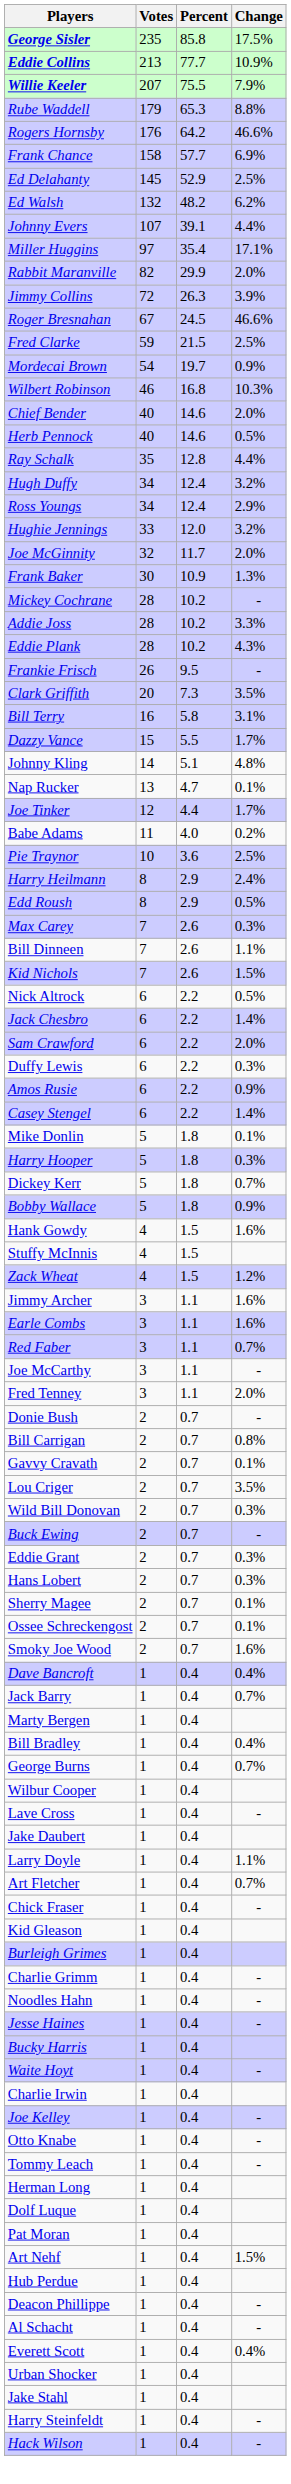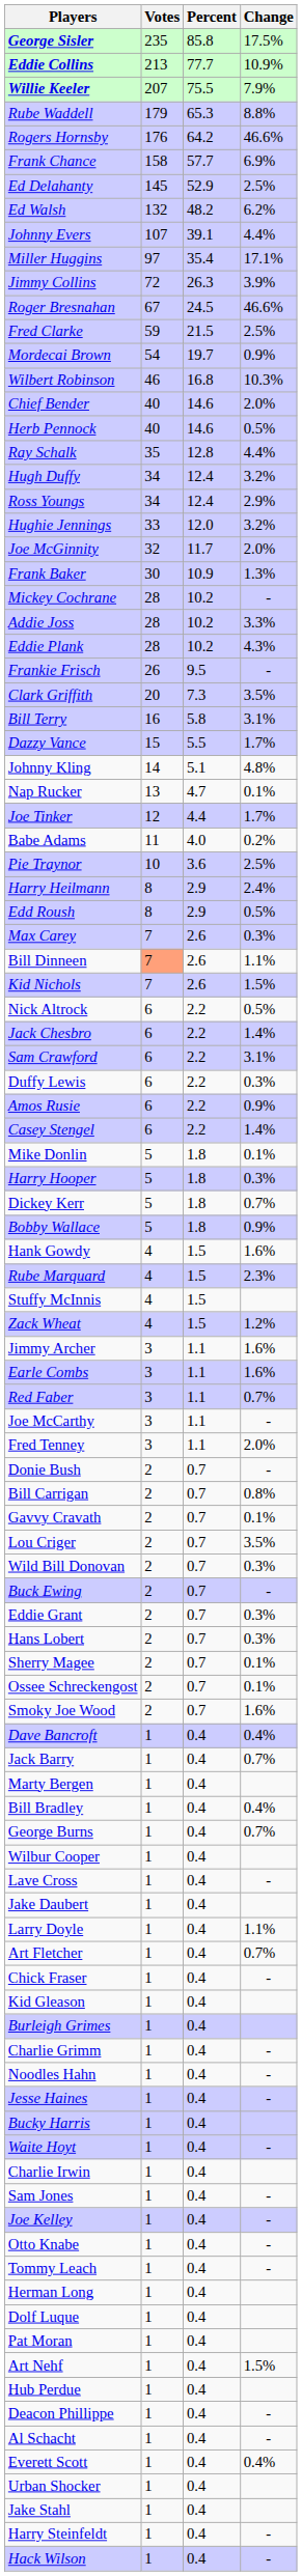- row: Rabbit Maranville | 82 | 29.9 | 2.0%
Bill Dinneen | Votes: no background -> lightsalmon background
Sam Crawford | Change: 2.0% -> 3.1%
+ row: Rube Marquard | 4 | 1.5 | 2.3%
+ row: Sam Jones | 1 | 0.4 | -
